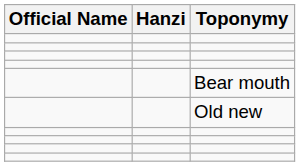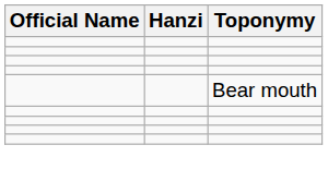- row: Old new
